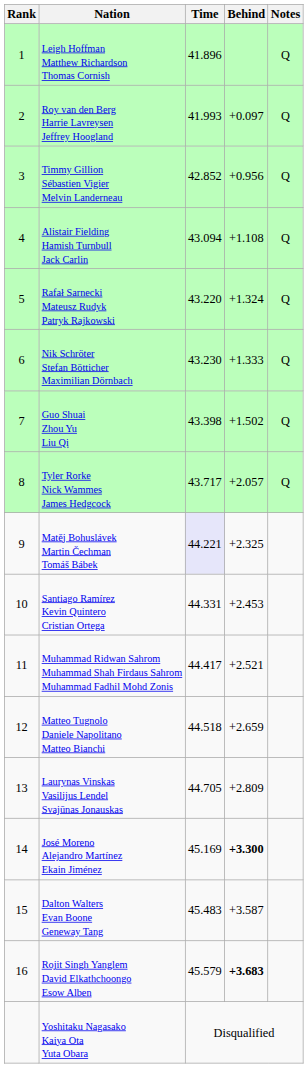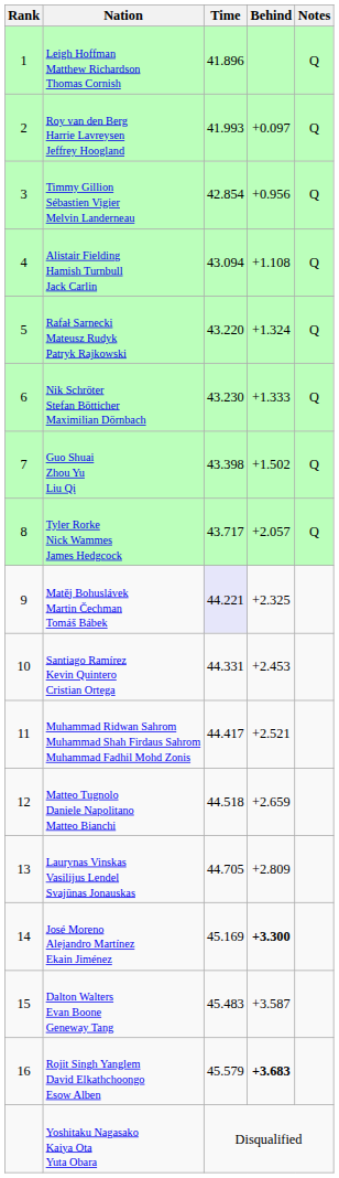Timmy Gillion Sébastien Vigier Melvin Landerneau | Time: 42.852 -> 42.854
